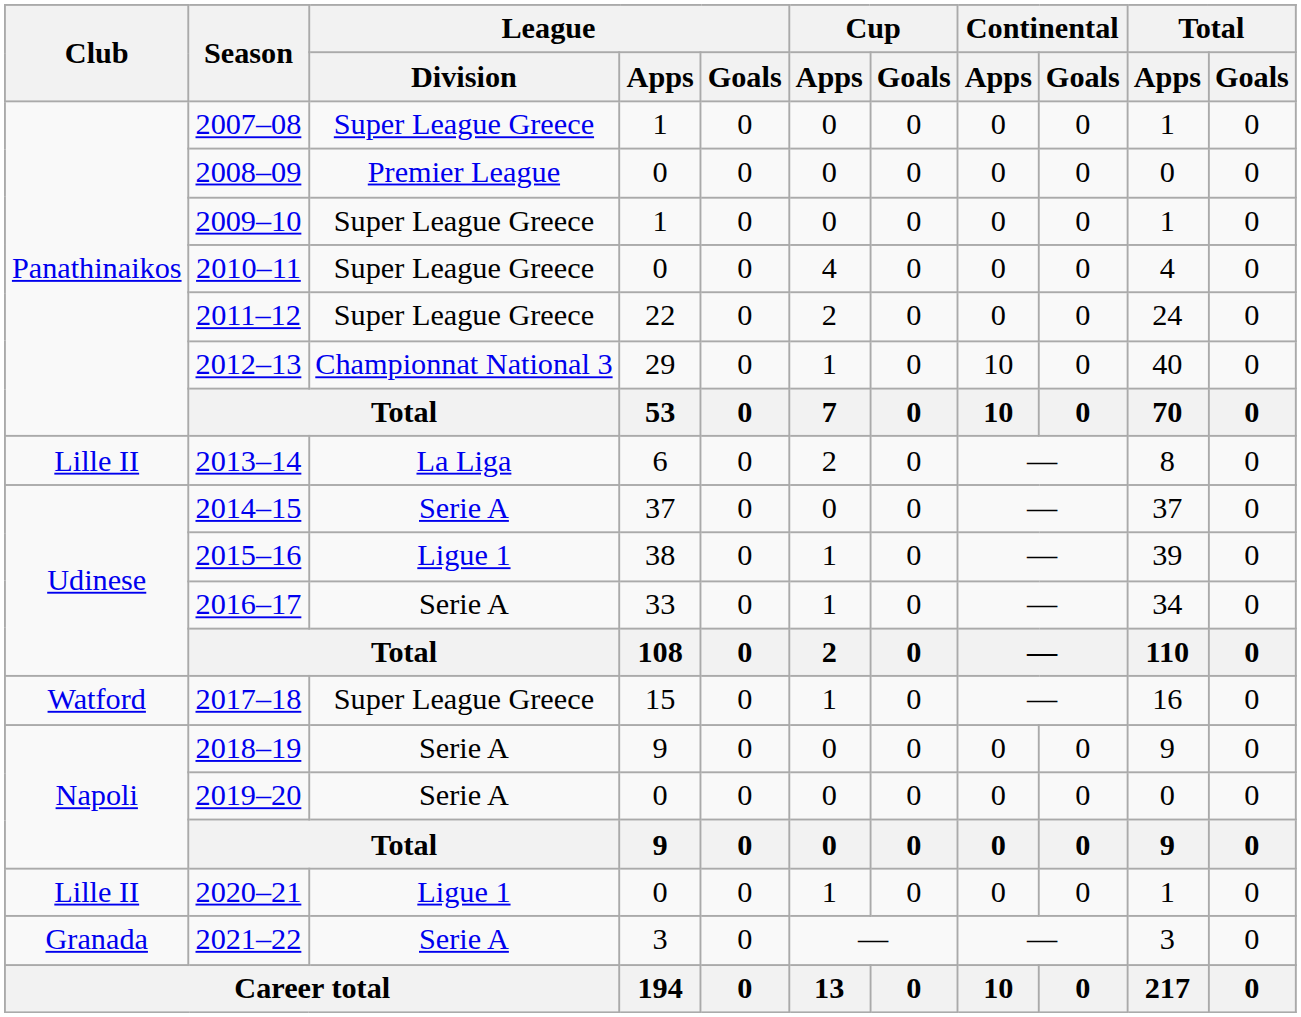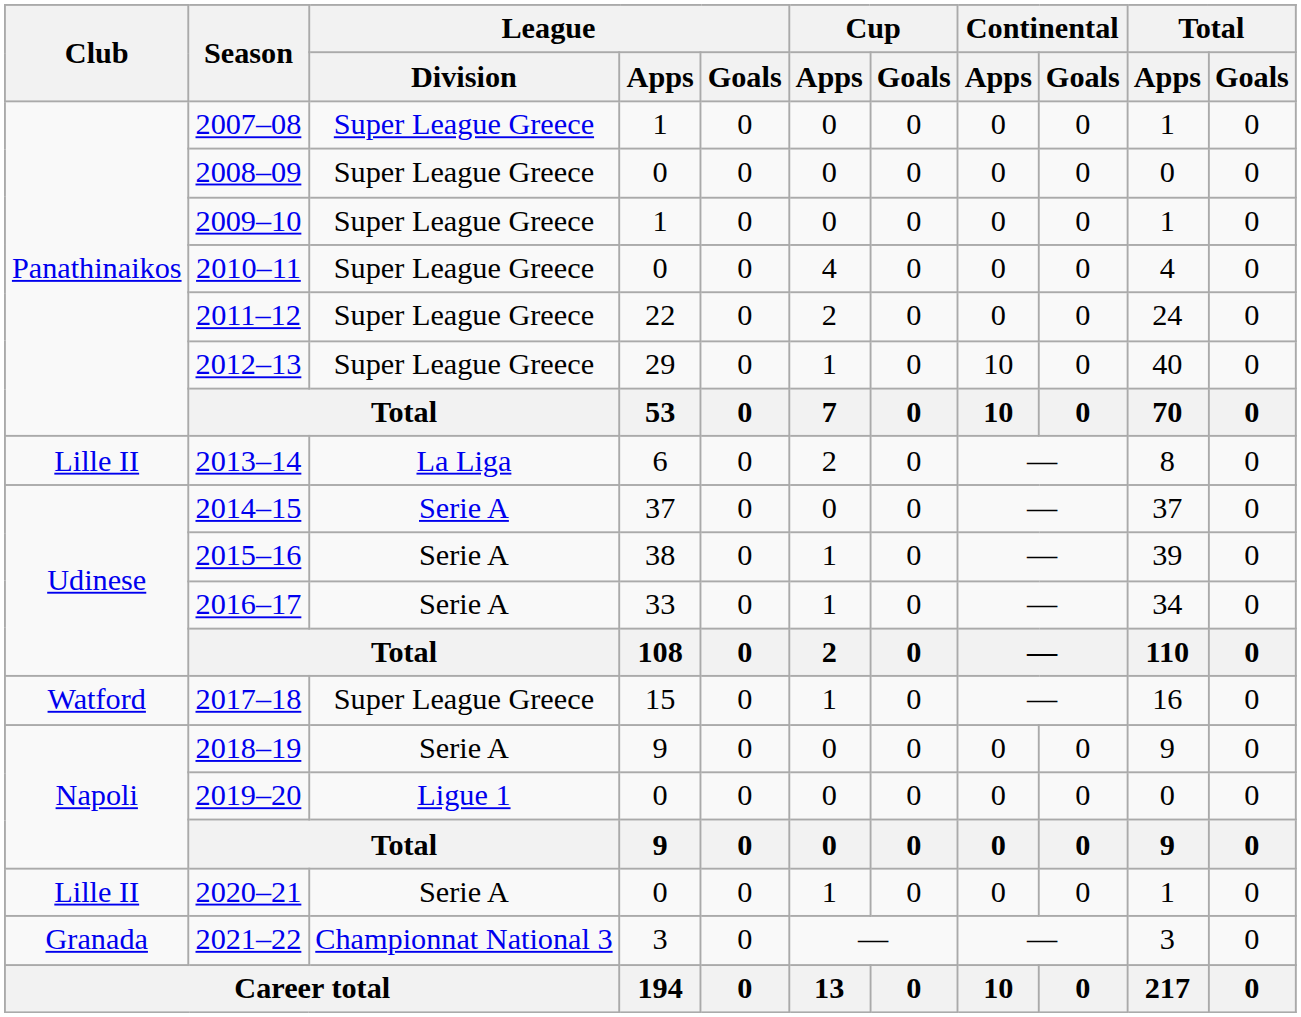2008–09 | League / Division: Premier League -> Super League Greece
2012–13 | League / Division: Championnat National 3 -> Super League Greece
2015–16 | League / Division: Ligue 1 -> Serie A
2019–20 | League / Division: Serie A -> Ligue 1
2020–21 | League / Division: Ligue 1 -> Serie A
2021–22 | League / Division: Serie A -> Championnat National 3
